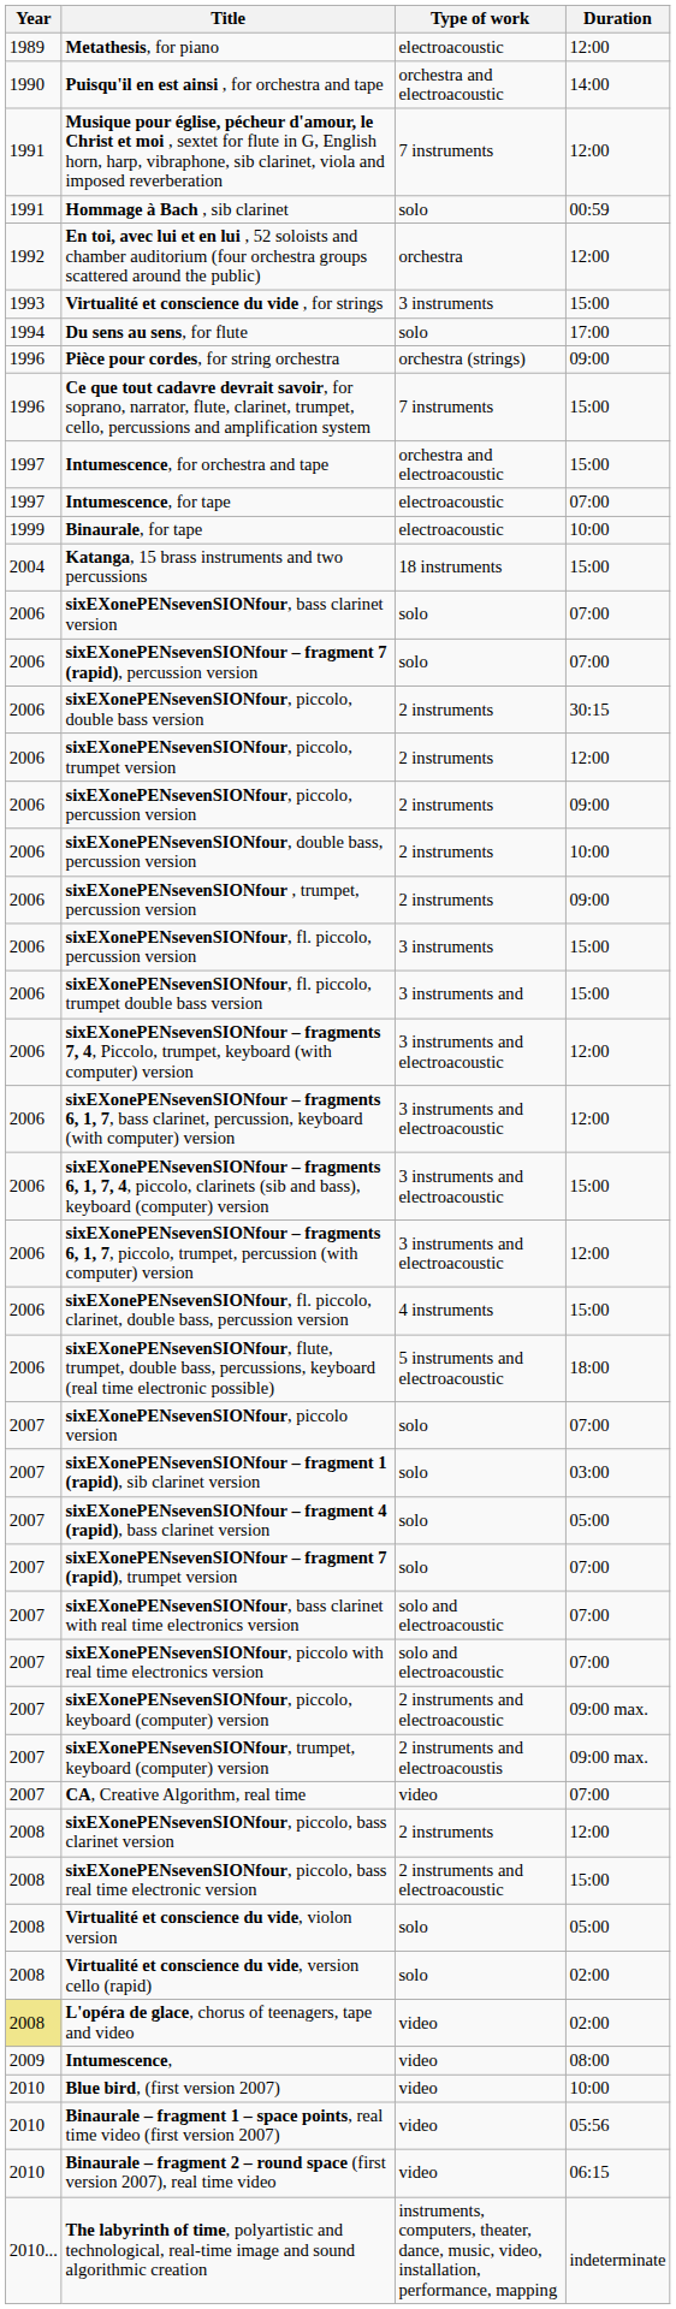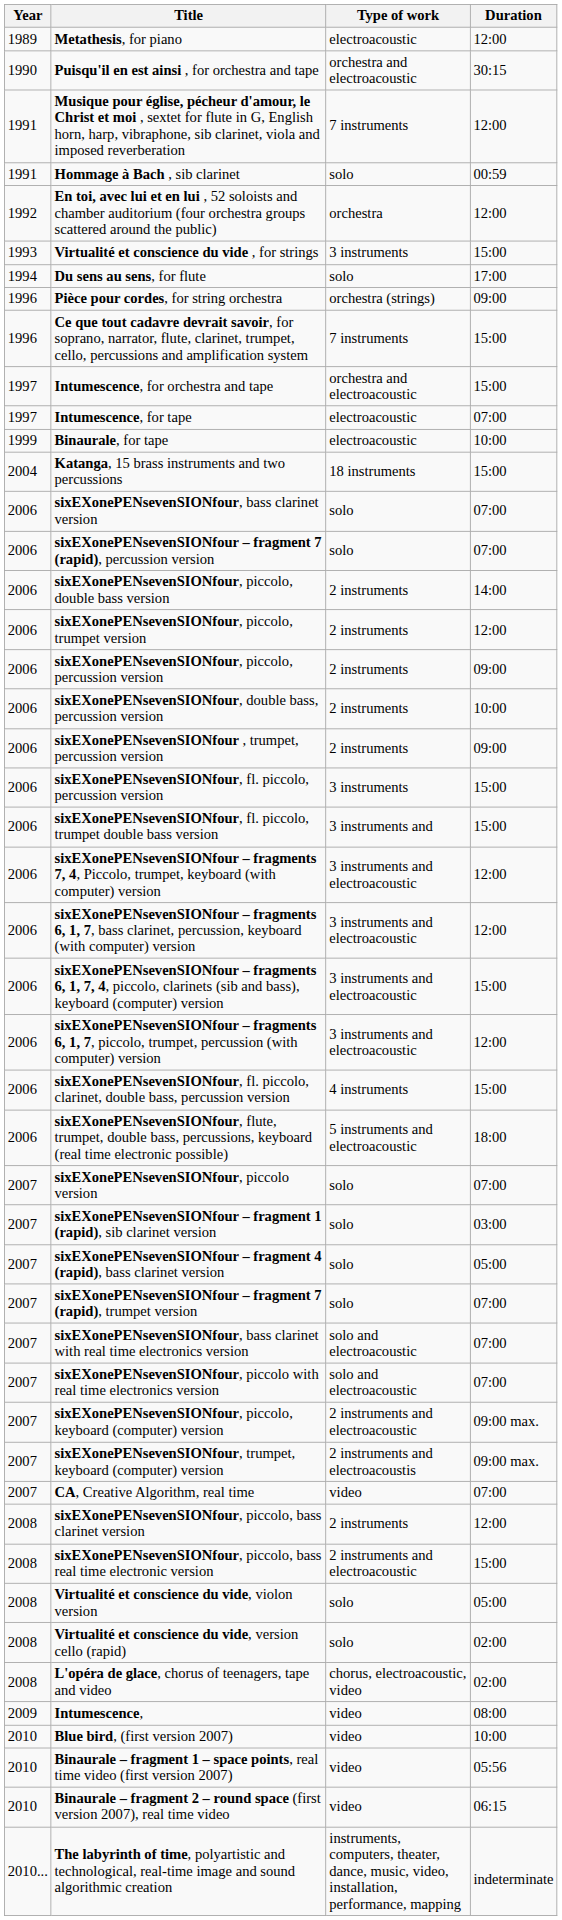Puisqu'il en est ainsi , for orchestra and tape | Duration: 14:00 -> 30:15
sixEXonePENsevenSIONfour, piccolo, double bass version | Duration: 30:15 -> 14:00
L'opéra de glace, chorus of teenagers, tape and video | Year: khaki background -> no background
L'opéra de glace, chorus of teenagers, tape and video | Type of work: video -> chorus, electroacoustic, video
